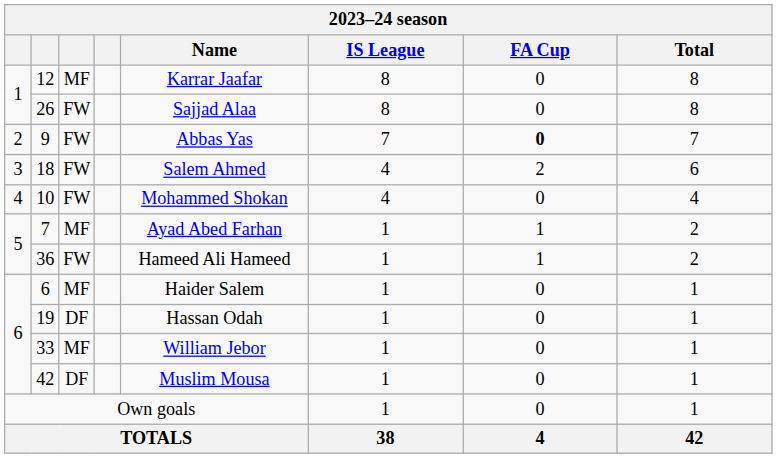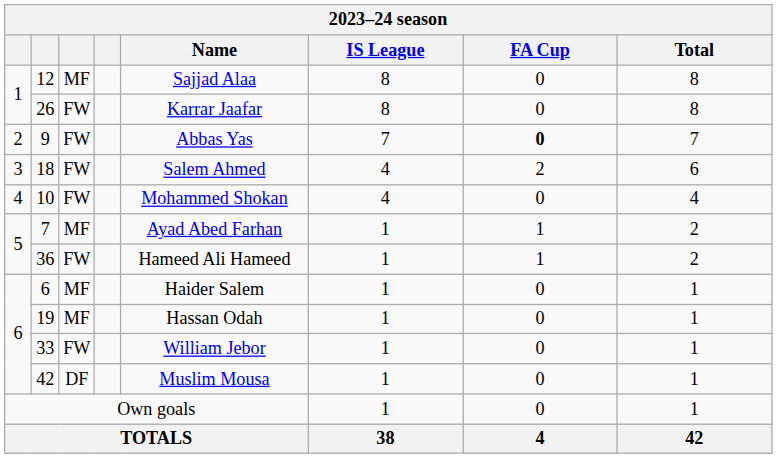12 | Name: Karrar Jaafar -> Sajjad Alaa
26 | Name: Sajjad Alaa -> Karrar Jaafar
19 | column 3: DF -> MF
33 | column 3: MF -> FW
